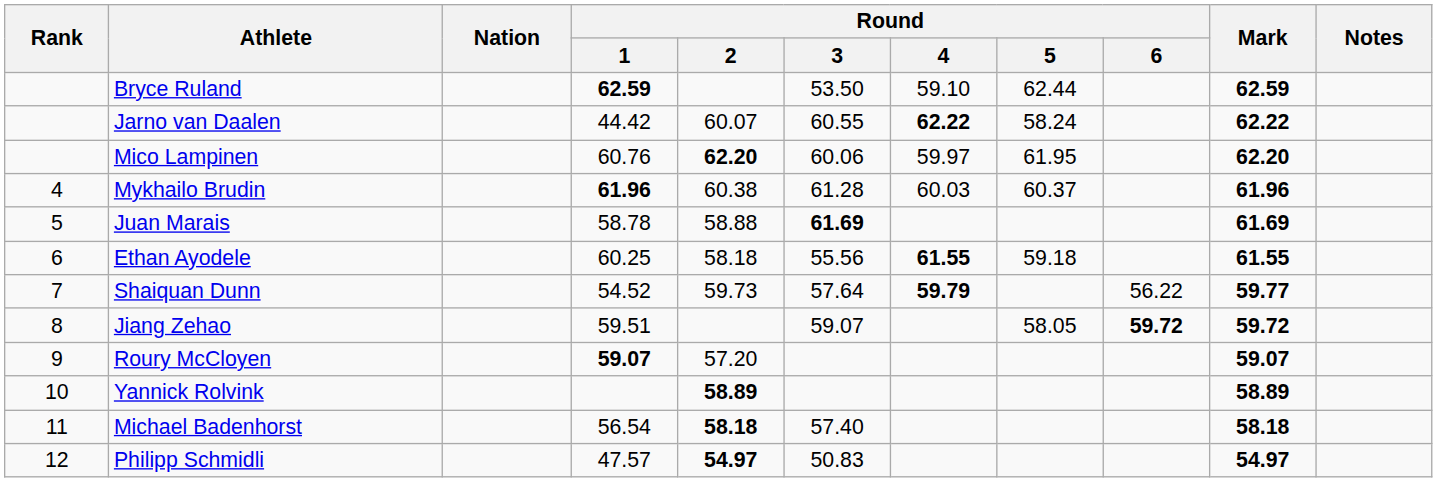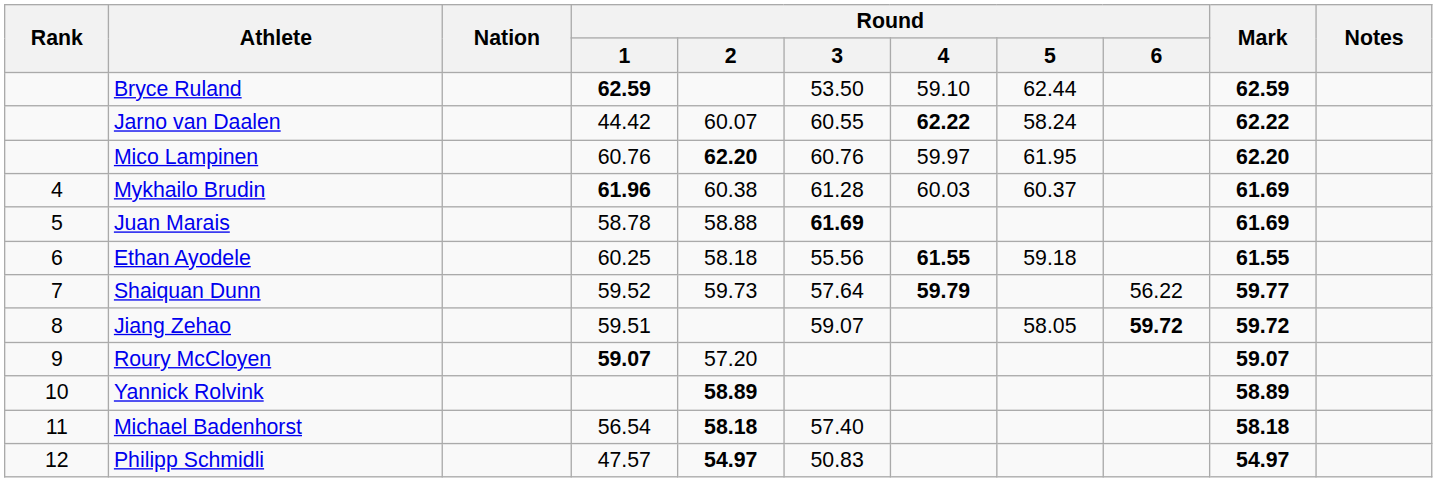Mico Lampinen | Round / 3: 60.06 -> 60.76
Mykhailo Brudin | Mark: 61.96 -> 61.69
Shaiquan Dunn | Round / 1: 54.52 -> 59.52
